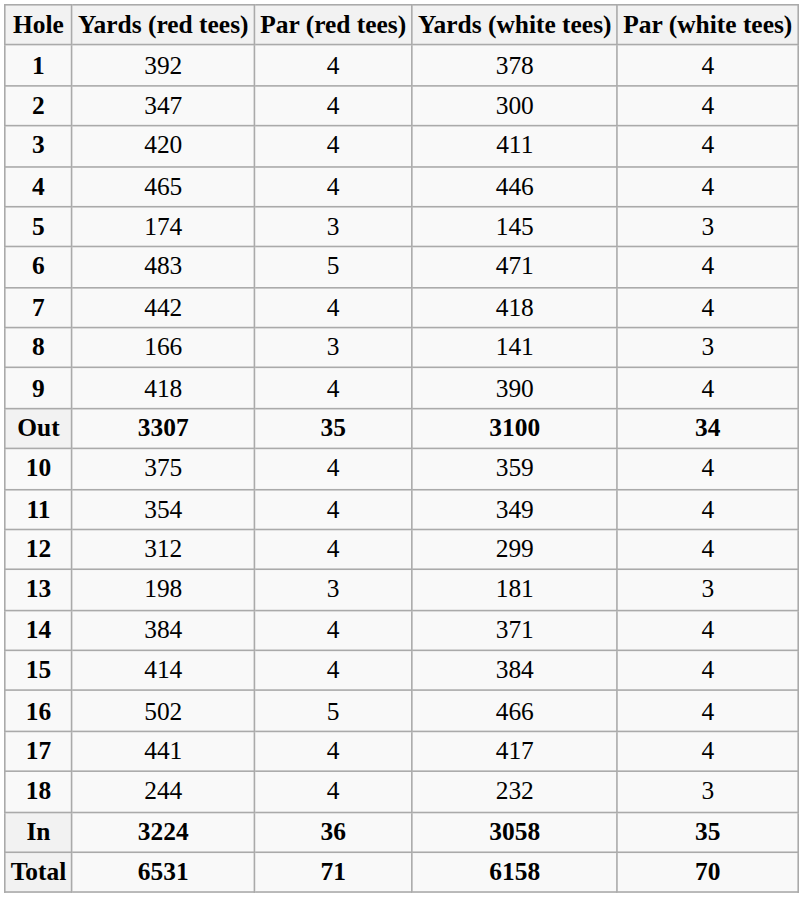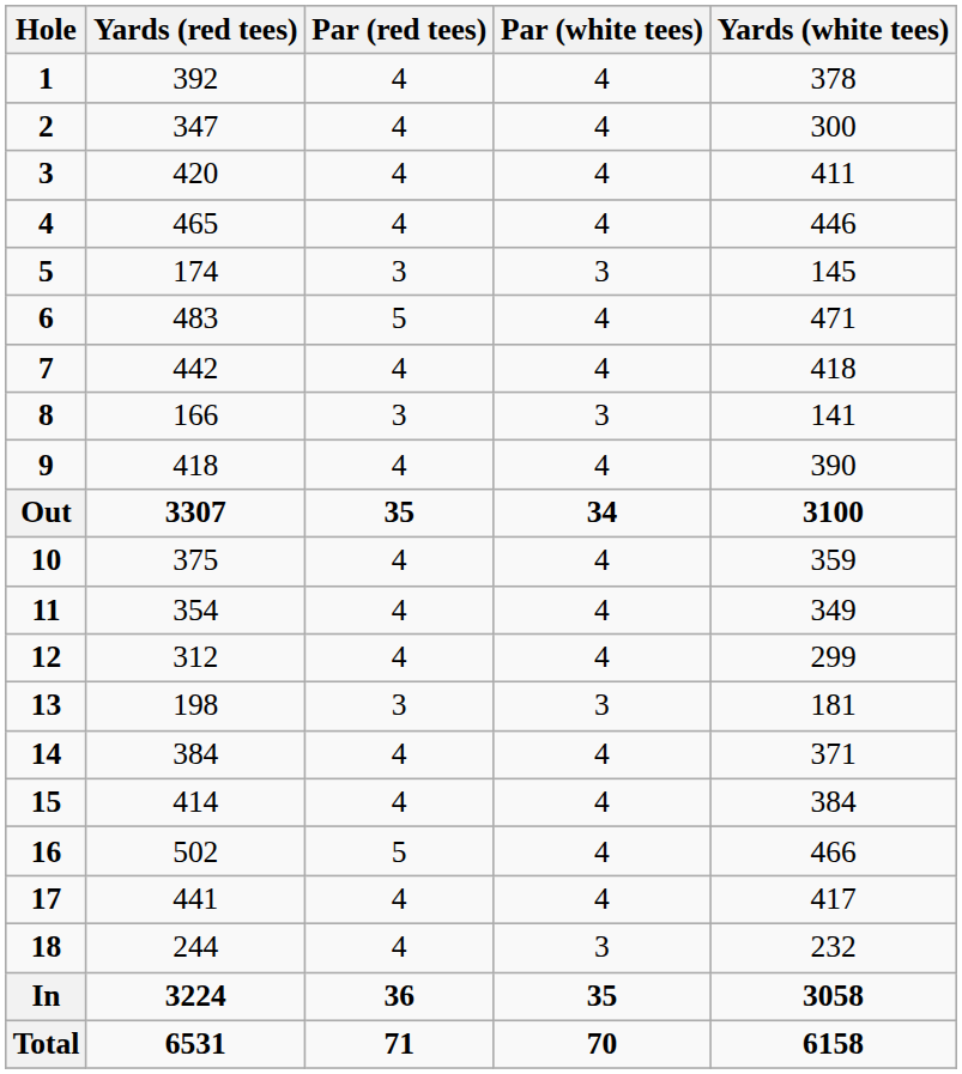columns swapped: Yards (white tees) <-> Par (white tees)
